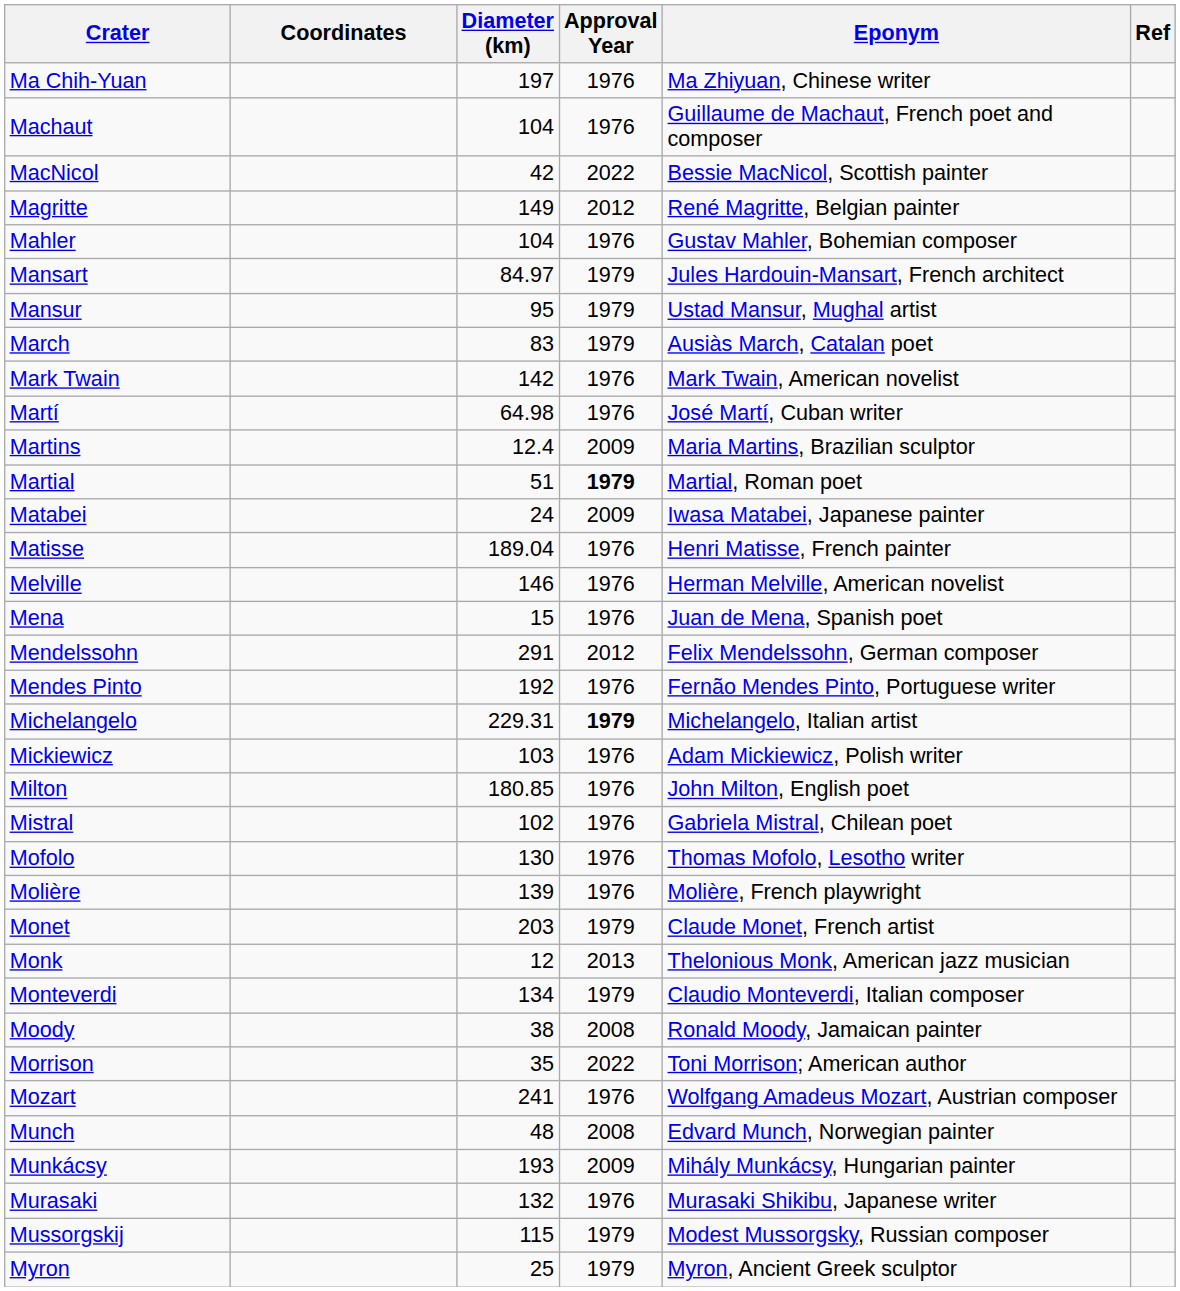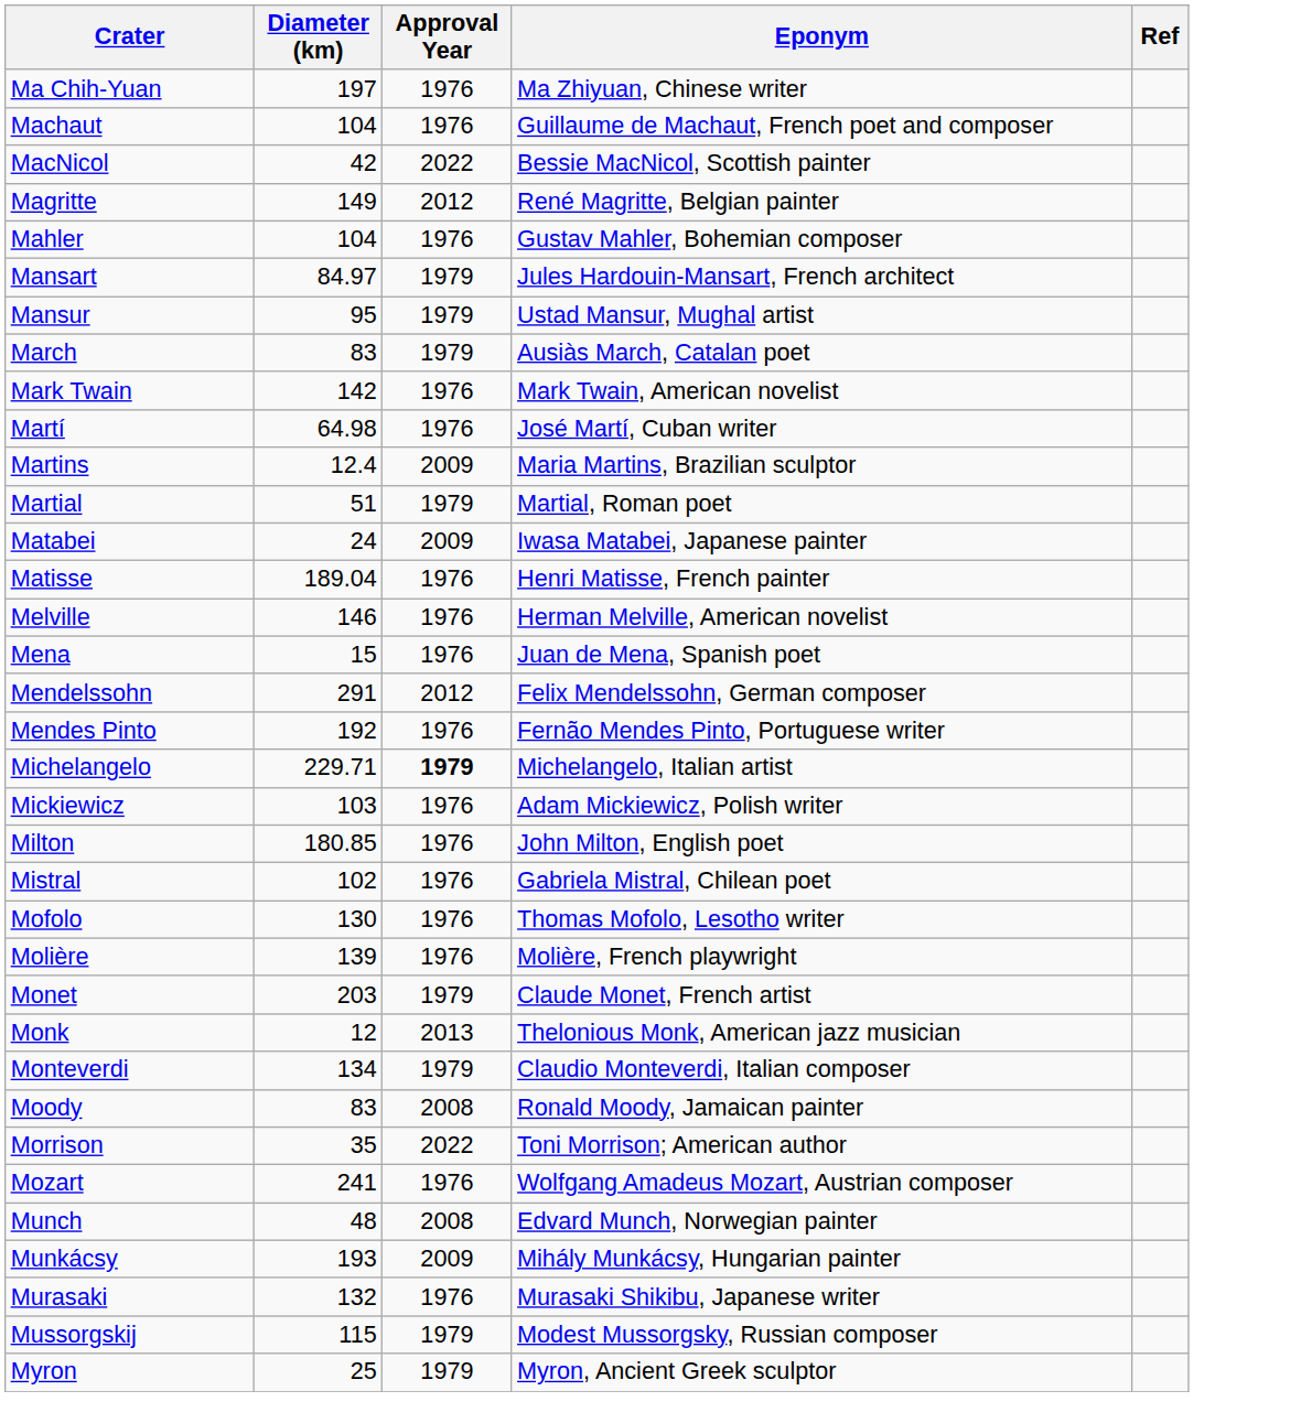- column: Coordinates
Martial | Approval Year: bold -> normal
Michelangelo | Diameter (km): 229.31 -> 229.71
Moody | Diameter (km): 38 -> 83
